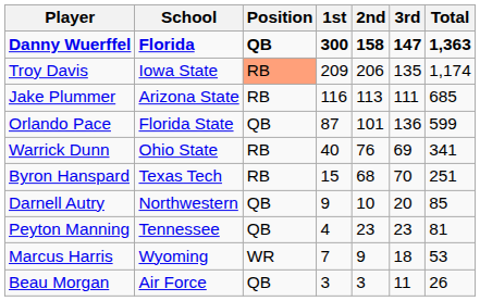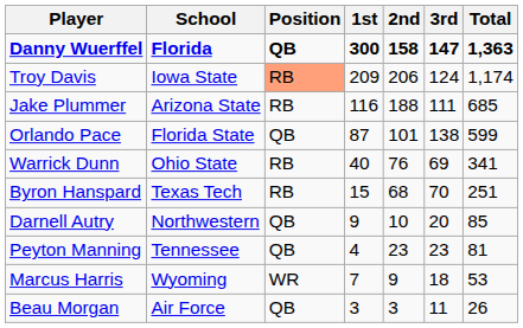Troy Davis | 3rd: 135 -> 124
Jake Plummer | 2nd: 113 -> 188
Orlando Pace | 3rd: 136 -> 138
